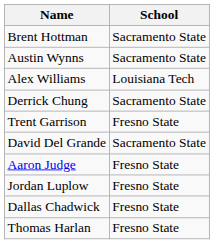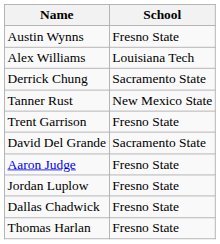- row: Brent Hottman | Sacramento State
Austin Wynns | School: Sacramento State -> Fresno State
+ row: Tanner Rust | New Mexico State
